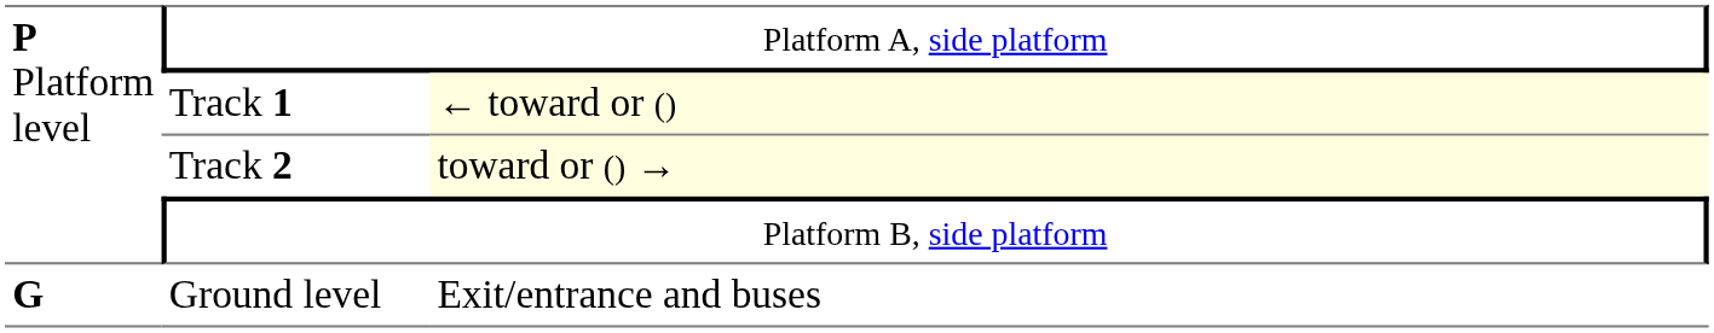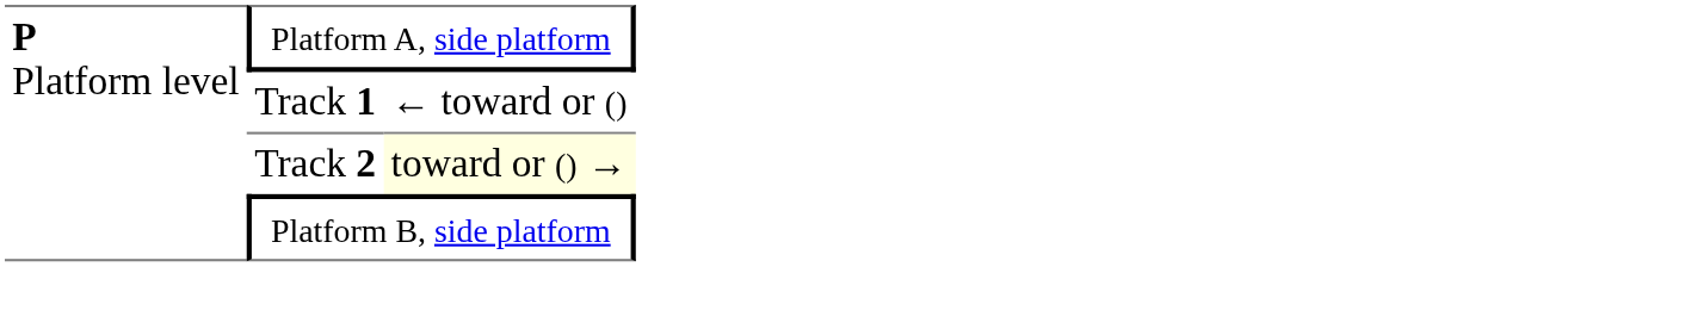Track 1 | column 3: lightyellow background -> no background
- row: G | Ground level | Exit/entrance and buses
